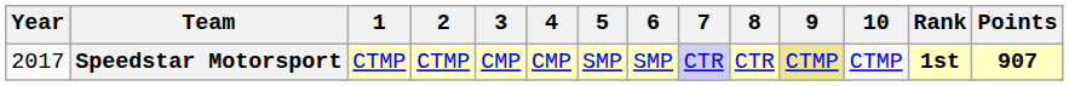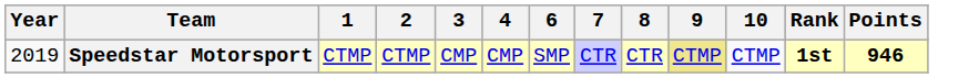- column: 5 | SMP
Speedstar Motorsport | Year: 2017 -> 2019
Speedstar Motorsport | Points: 907 -> 946
